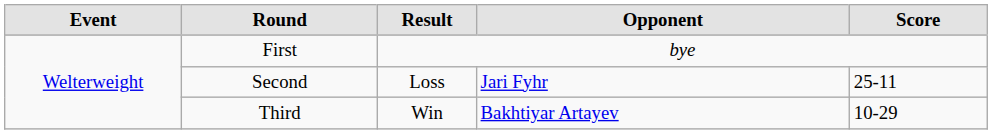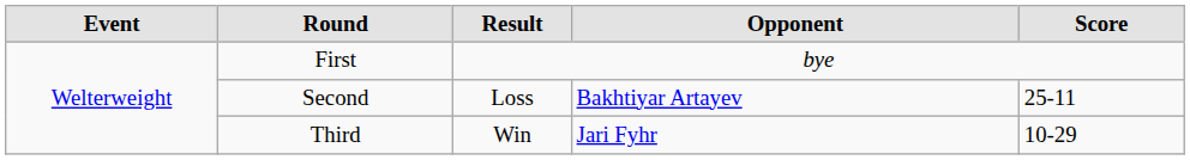Second | Opponent: Jari Fyhr -> Bakhtiyar Artayev
Third | Opponent: Bakhtiyar Artayev -> Jari Fyhr
